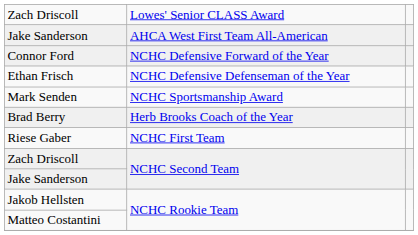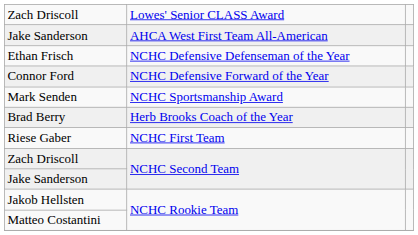rows swapped: Ethan Frisch <-> Connor Ford
